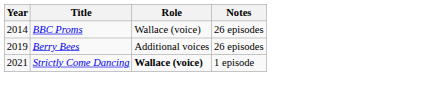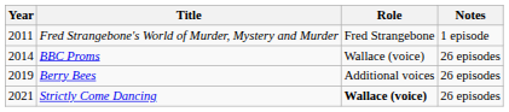+ row: 2011 | Fred Strangebone's World of Murder, Mystery and Murder | Fred Strangebone | 1 episode
Strictly Come Dancing | Notes: 1 episode -> 26 episodes
